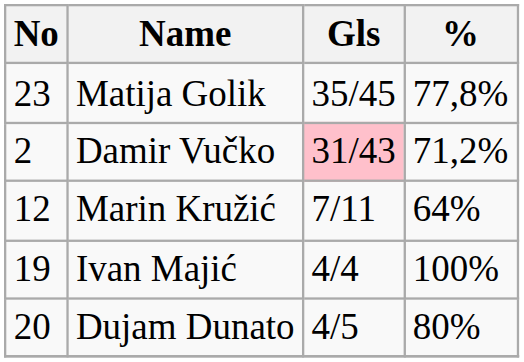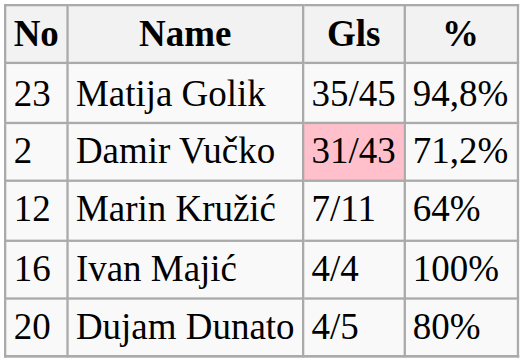Matija Golik | %: 77,8% -> 94,8%
Ivan Majić | No: 19 -> 16
